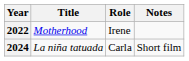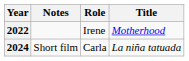columns swapped: Title <-> Notes
